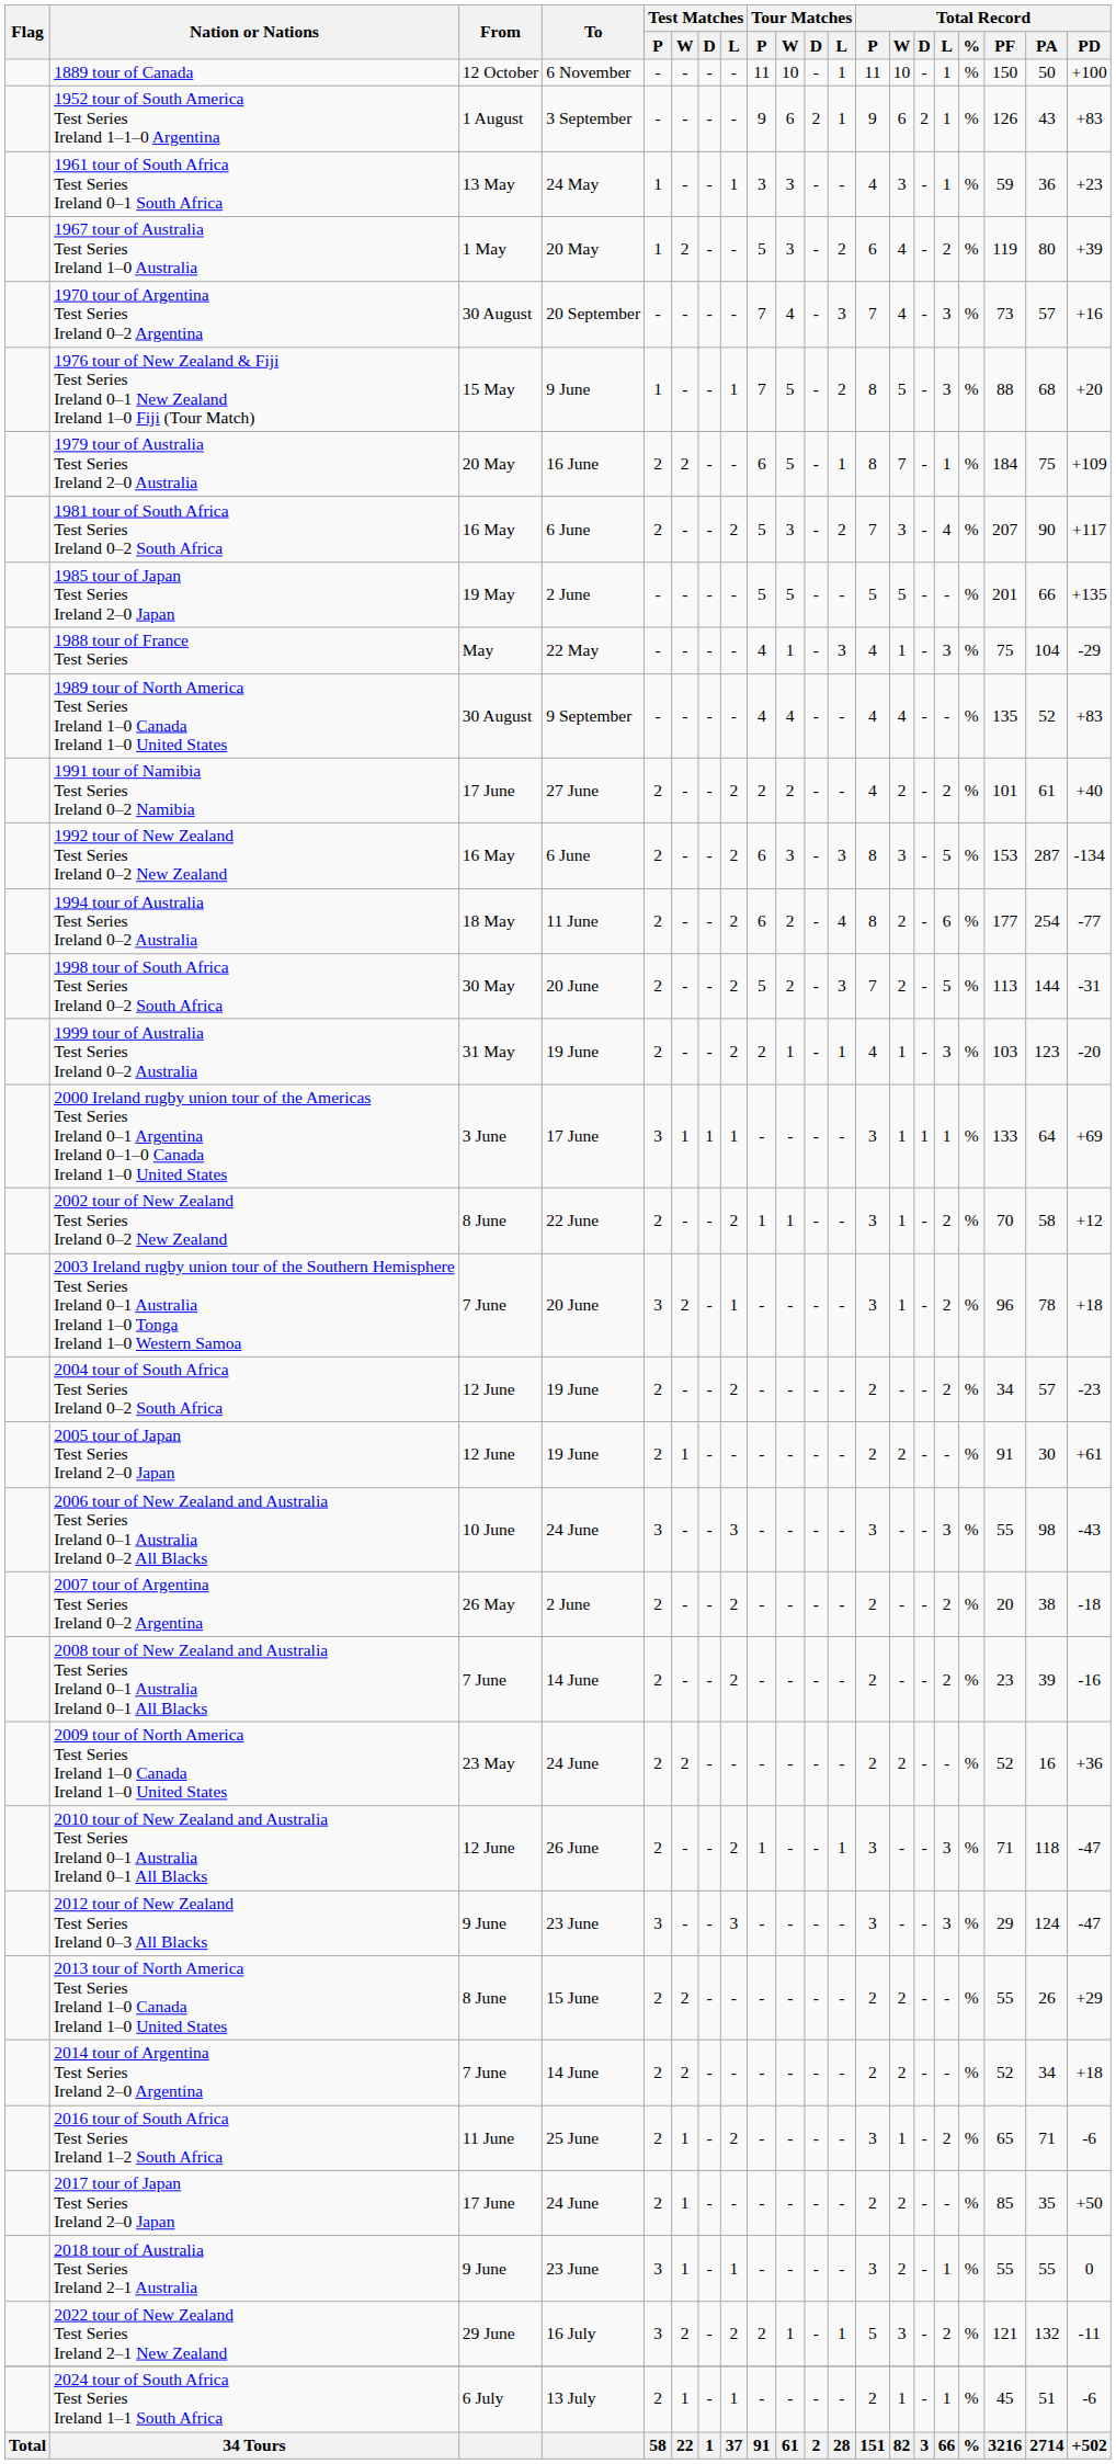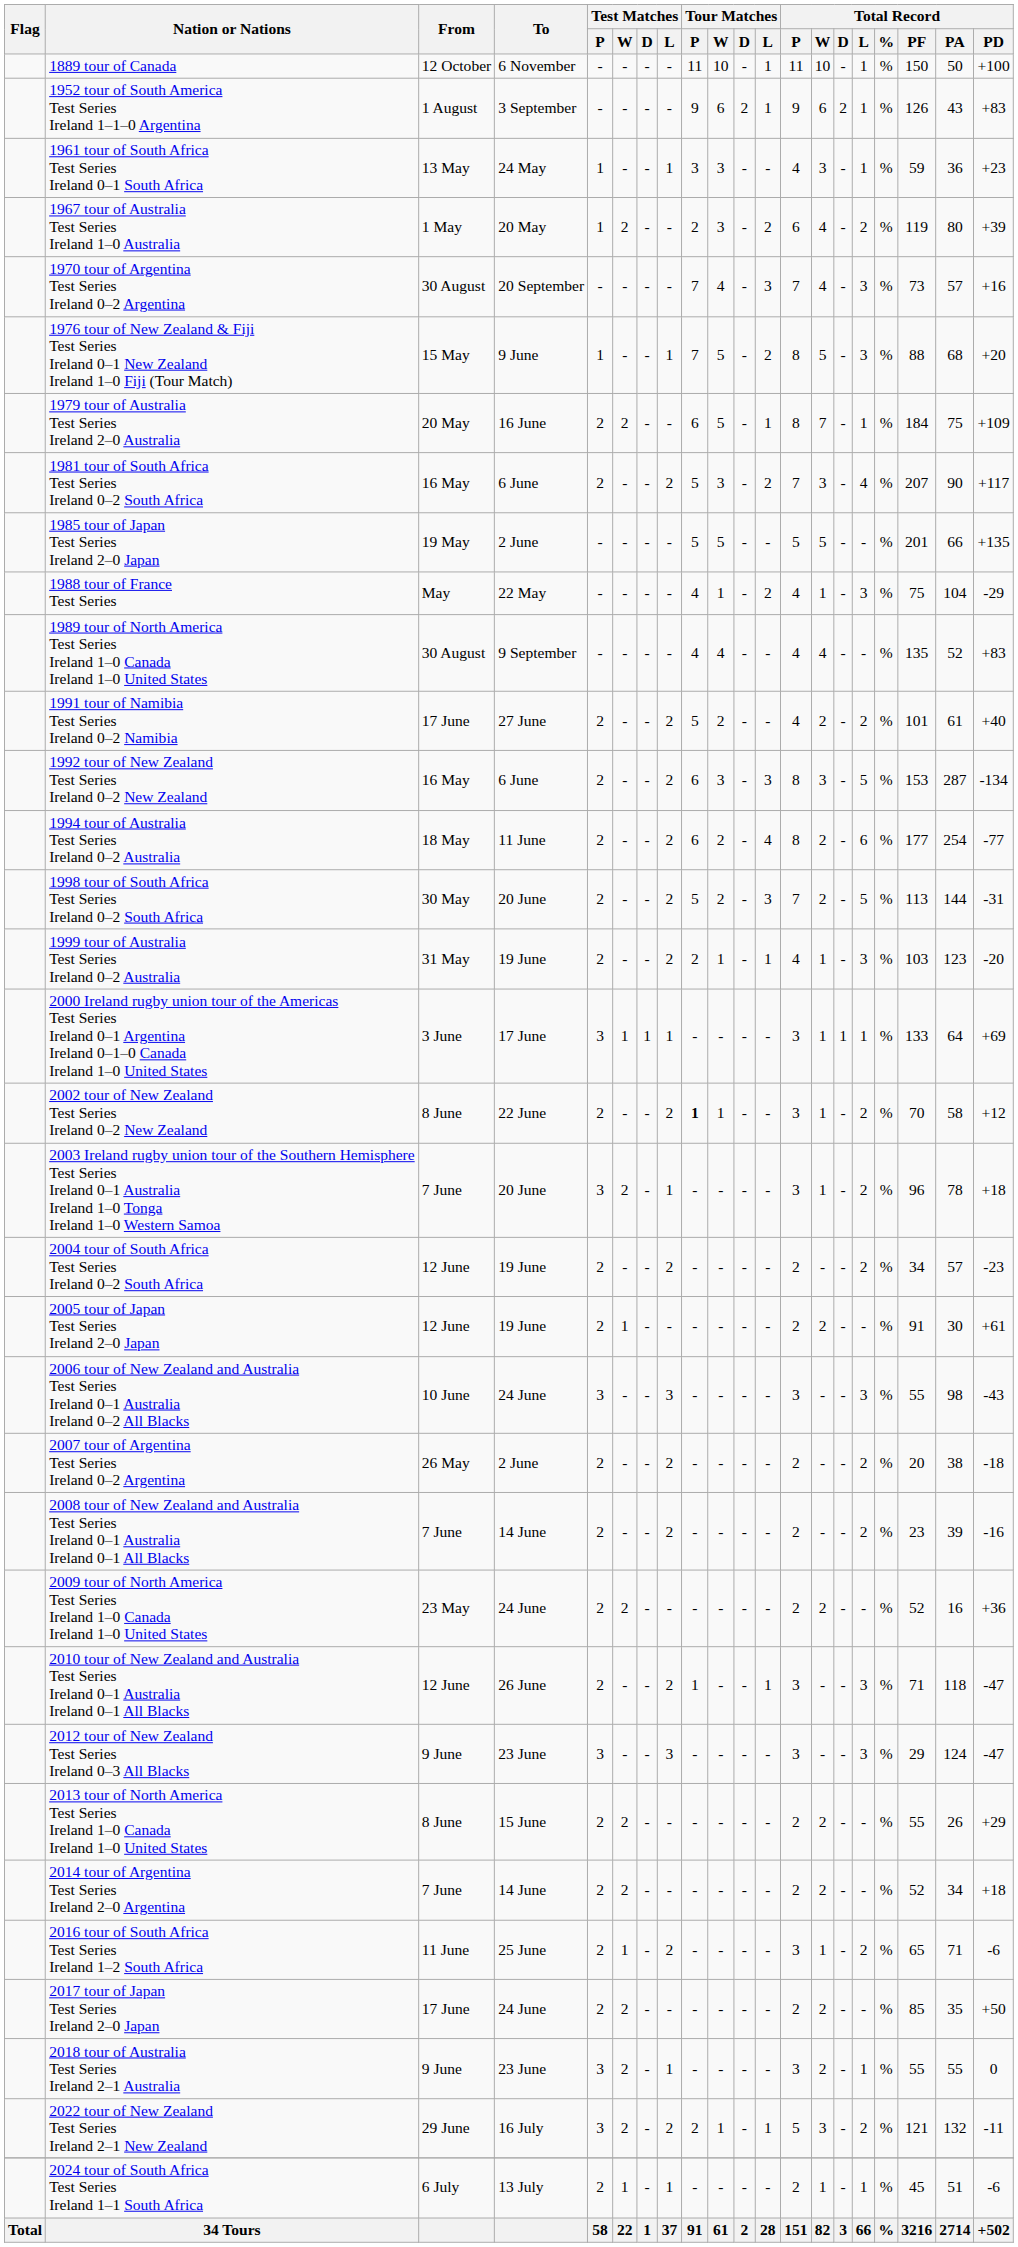1967 tour of Australia Test Series Ireland 1–0 Australia | Tour Matches / P: 5 -> 2
1988 tour of France Test Series | Tour Matches / L: 3 -> 2
1991 tour of Namibia Test Series Ireland 0–2 Namibia | Tour Matches / P: 2 -> 5
2002 tour of New Zealand Test Series Ireland 0–2 New Zealand | Tour Matches / P: normal -> bold
2017 tour of Japan Test Series Ireland 2–0 Japan | Test Matches / W: 1 -> 2
2018 tour of Australia Test Series Ireland 2–1 Australia | Test Matches / W: 1 -> 2
